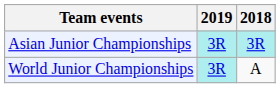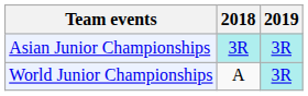columns swapped: 2018 <-> 2019
